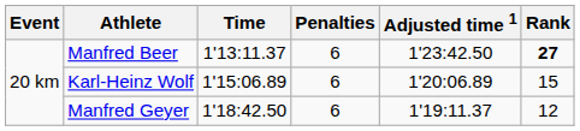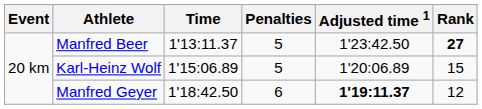Manfred Beer | Penalties: 6 -> 5
Karl-Heinz Wolf | Penalties: 6 -> 5
Manfred Geyer | Adjusted time 1: normal -> bold
